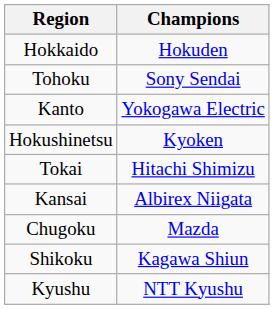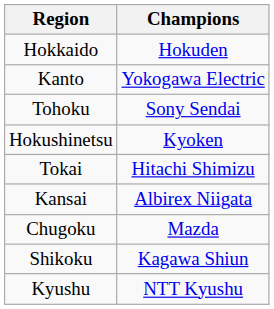rows swapped: Tohoku <-> Kanto
